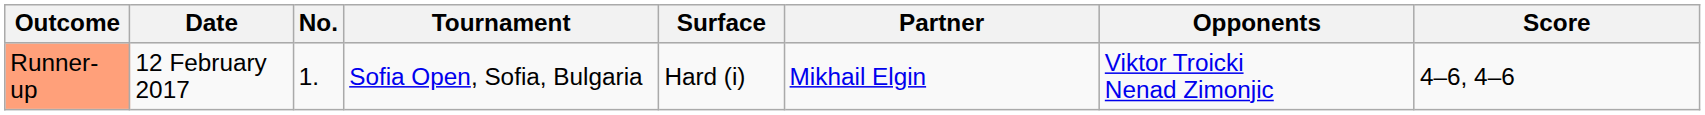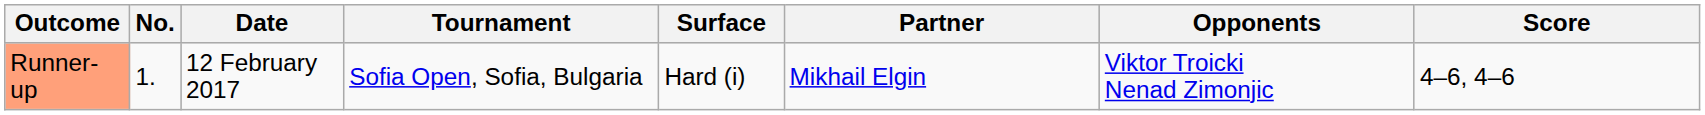columns swapped: No. <-> Date
